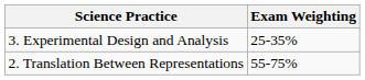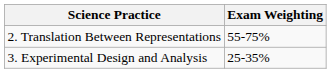rows swapped: 2. Translation Between Representations <-> 3. Experimental Design and Analysis
